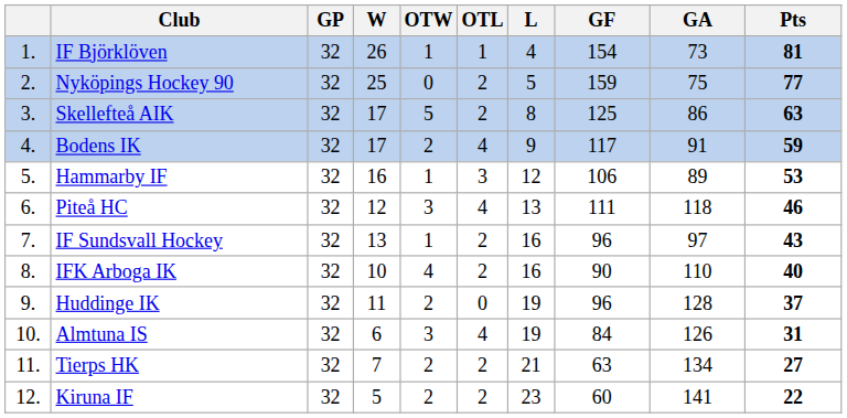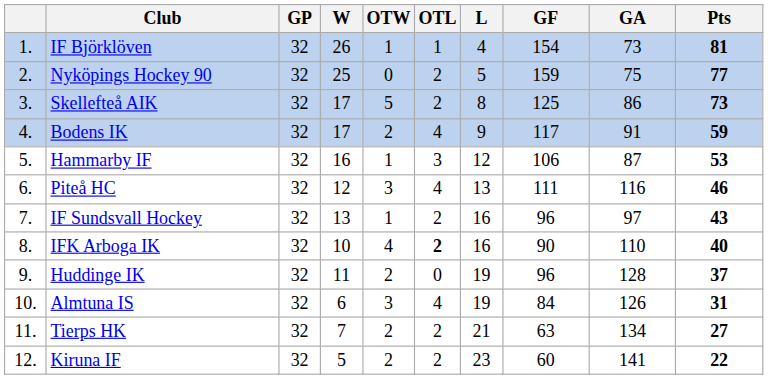Skellefteå AIK | Pts: 63 -> 73
Hammarby IF | GA: 89 -> 87
Piteå HC | GA: 118 -> 116
IFK Arboga IK | OTL: normal -> bold
